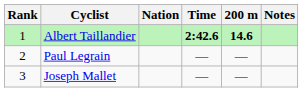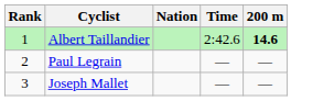- column: Notes
Albert Taillandier | Time: bold -> normal
